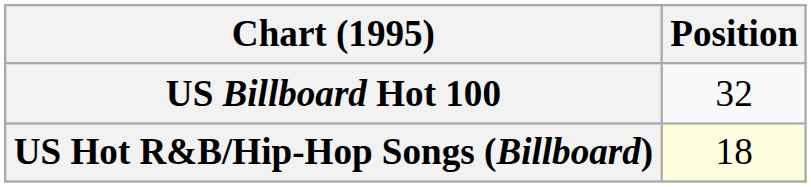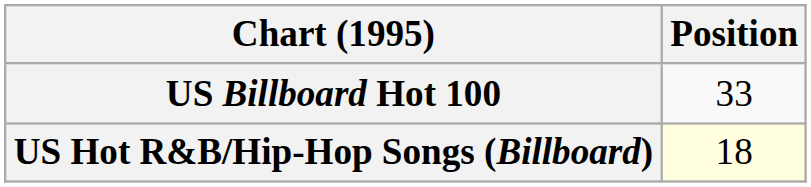US Billboard Hot 100 | Position: 32 -> 33
